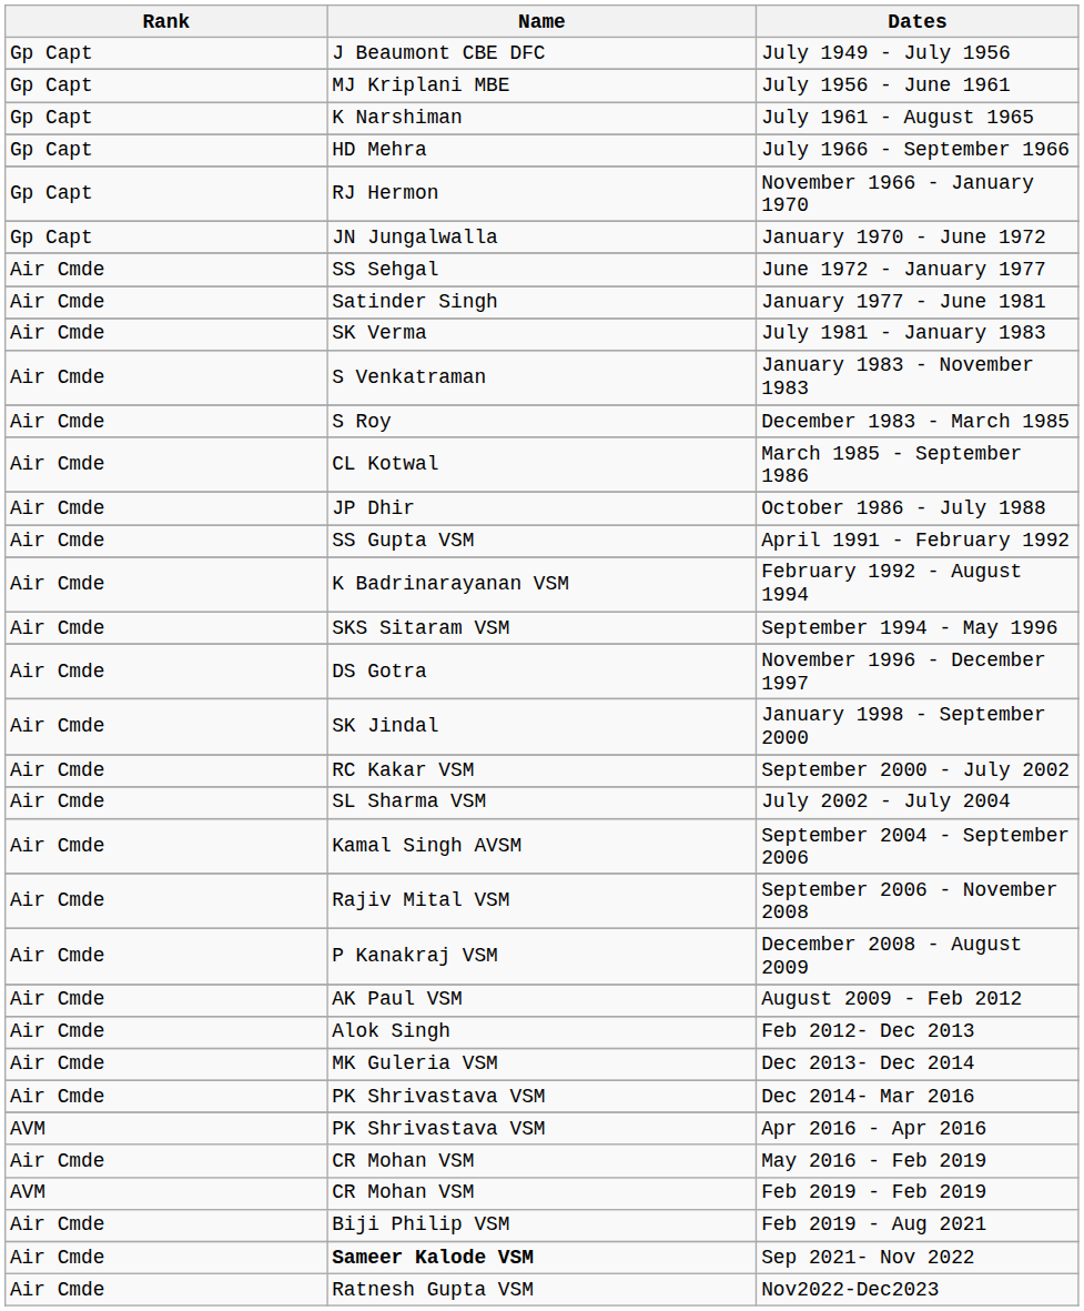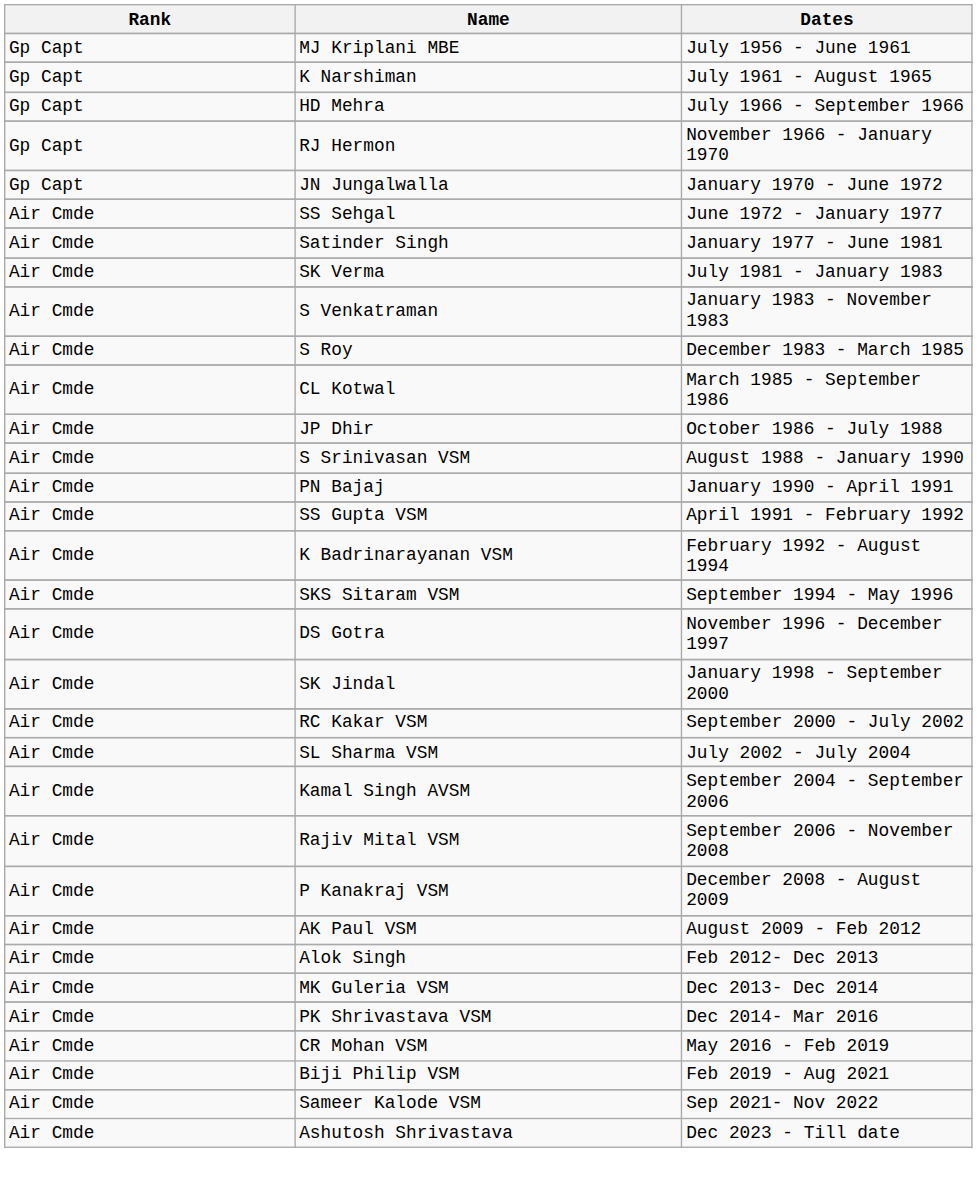- row: Gp Capt | J Beaumont CBE DFC | July 1949 - July 1956
+ row: Air Cmde | S Srinivasan VSM | August 1988 - January 1990
+ row: Air Cmde | PN Bajaj | January 1990 - April 1991
- row: AVM | PK Shrivastava VSM | Apr 2016 - Apr 2016
- row: AVM | CR Mohan VSM | Feb 2019 - Feb 2019
Sep 2021- Nov 2022 | Name: bold -> normal
- row: Air Cmde | Ratnesh Gupta VSM | Nov2022-Dec2023
+ row: Air Cmde | Ashutosh Shrivastava | Dec 2023 - Till date
